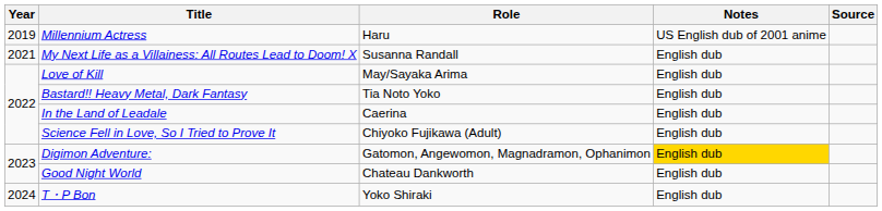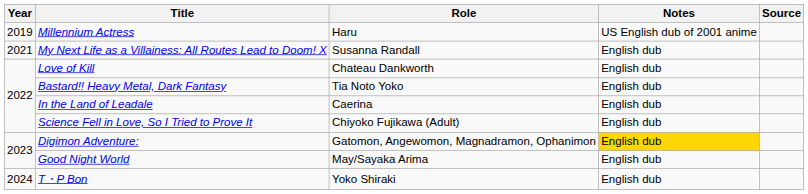Love of Kill | Role: May/Sayaka Arima -> Chateau Dankworth
Good Night World | Role: Chateau Dankworth -> May/Sayaka Arima
